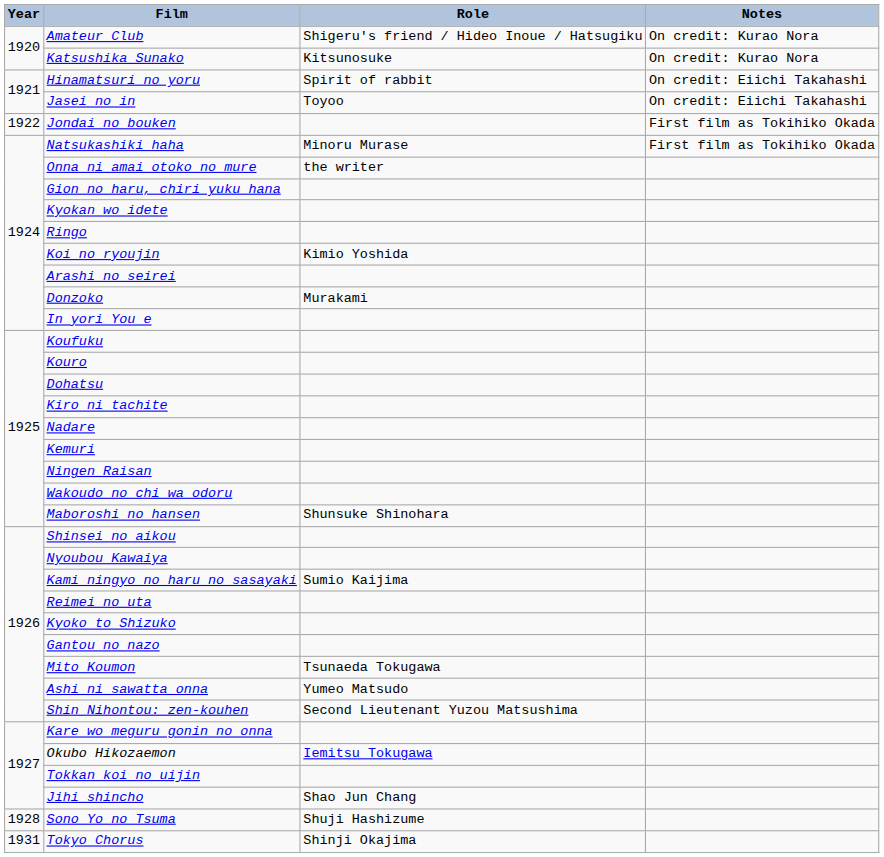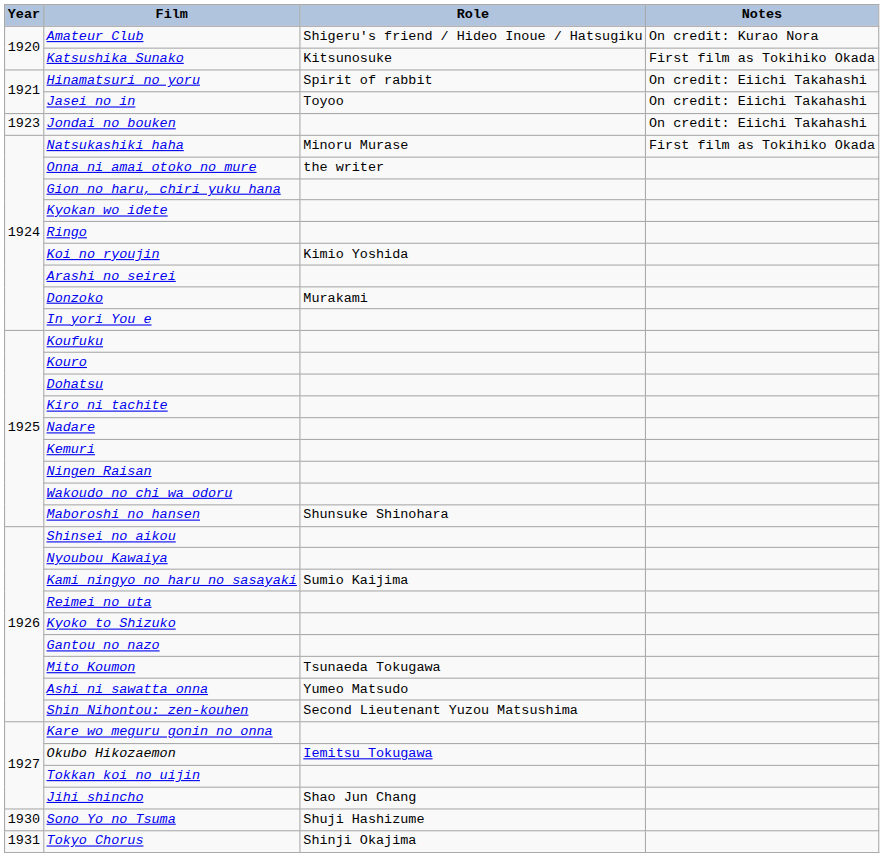Katsushika Sunako | Notes: On credit: Kurao Nora -> First film as Tokihiko Okada
Jondai no bouken | Year: 1922 -> 1923
Jondai no bouken | Notes: First film as Tokihiko Okada -> On credit: Eiichi Takahashi
Sono Yo no Tsuma | Year: 1928 -> 1930
